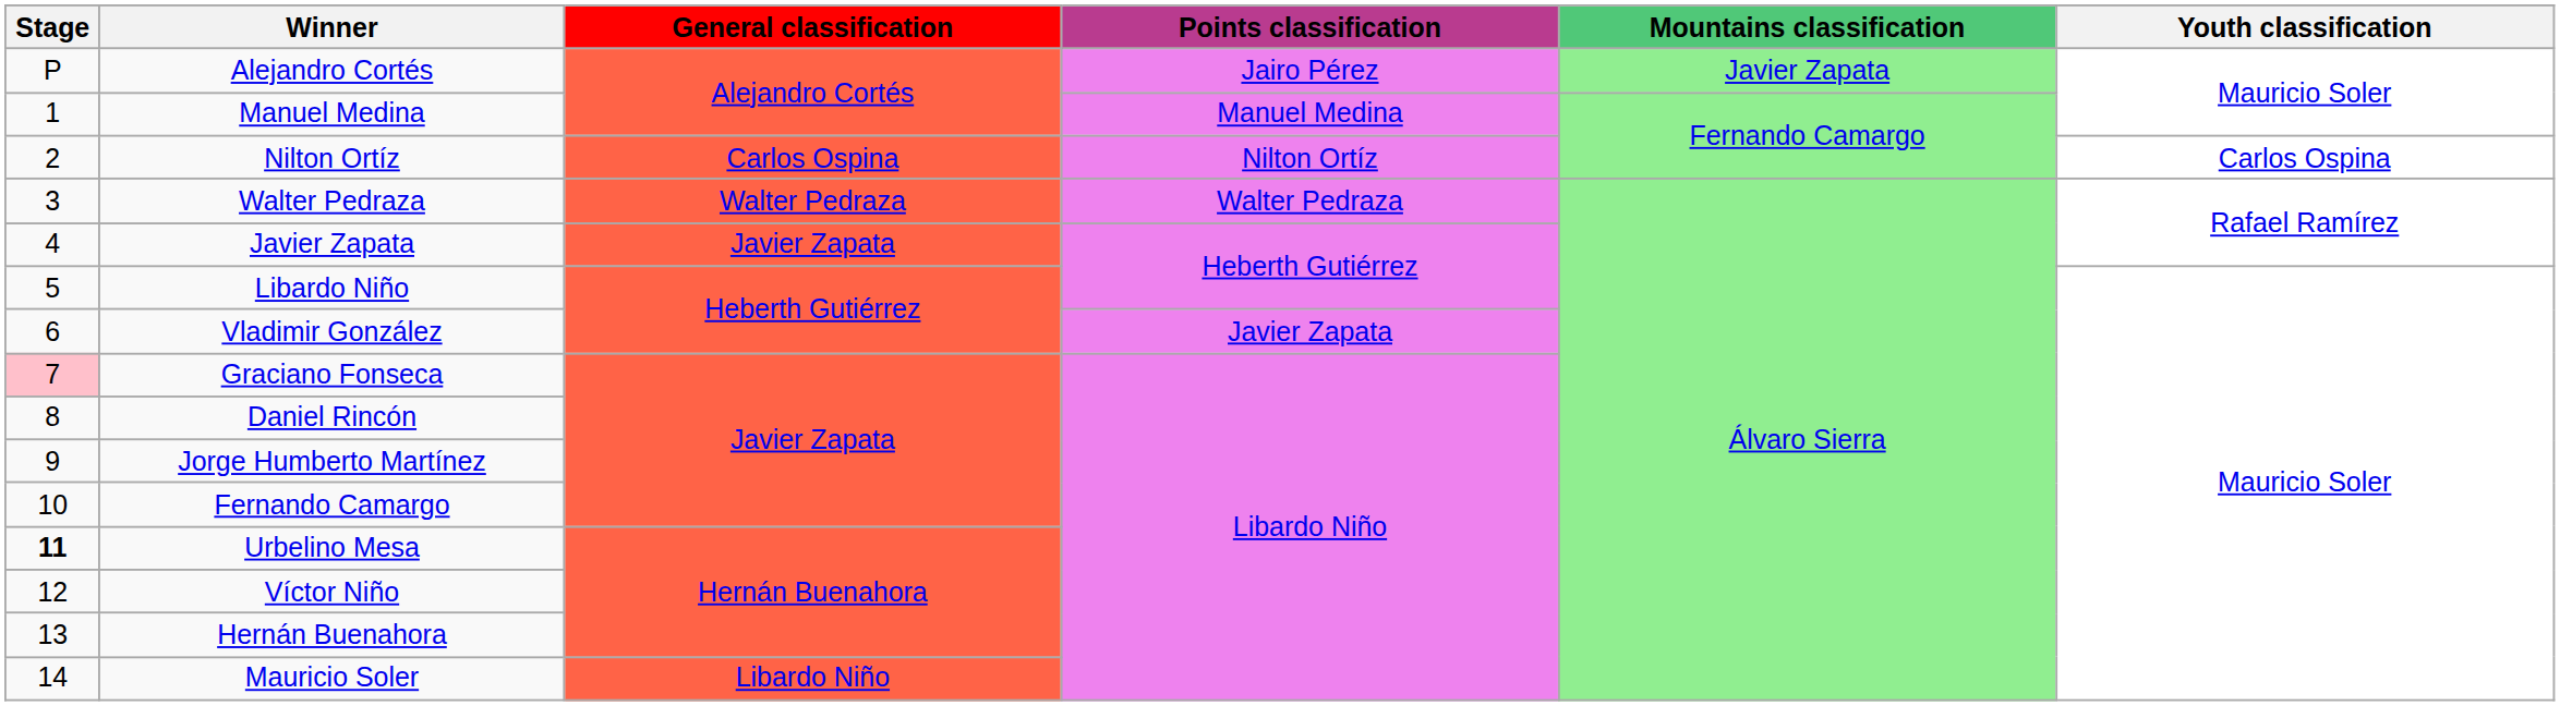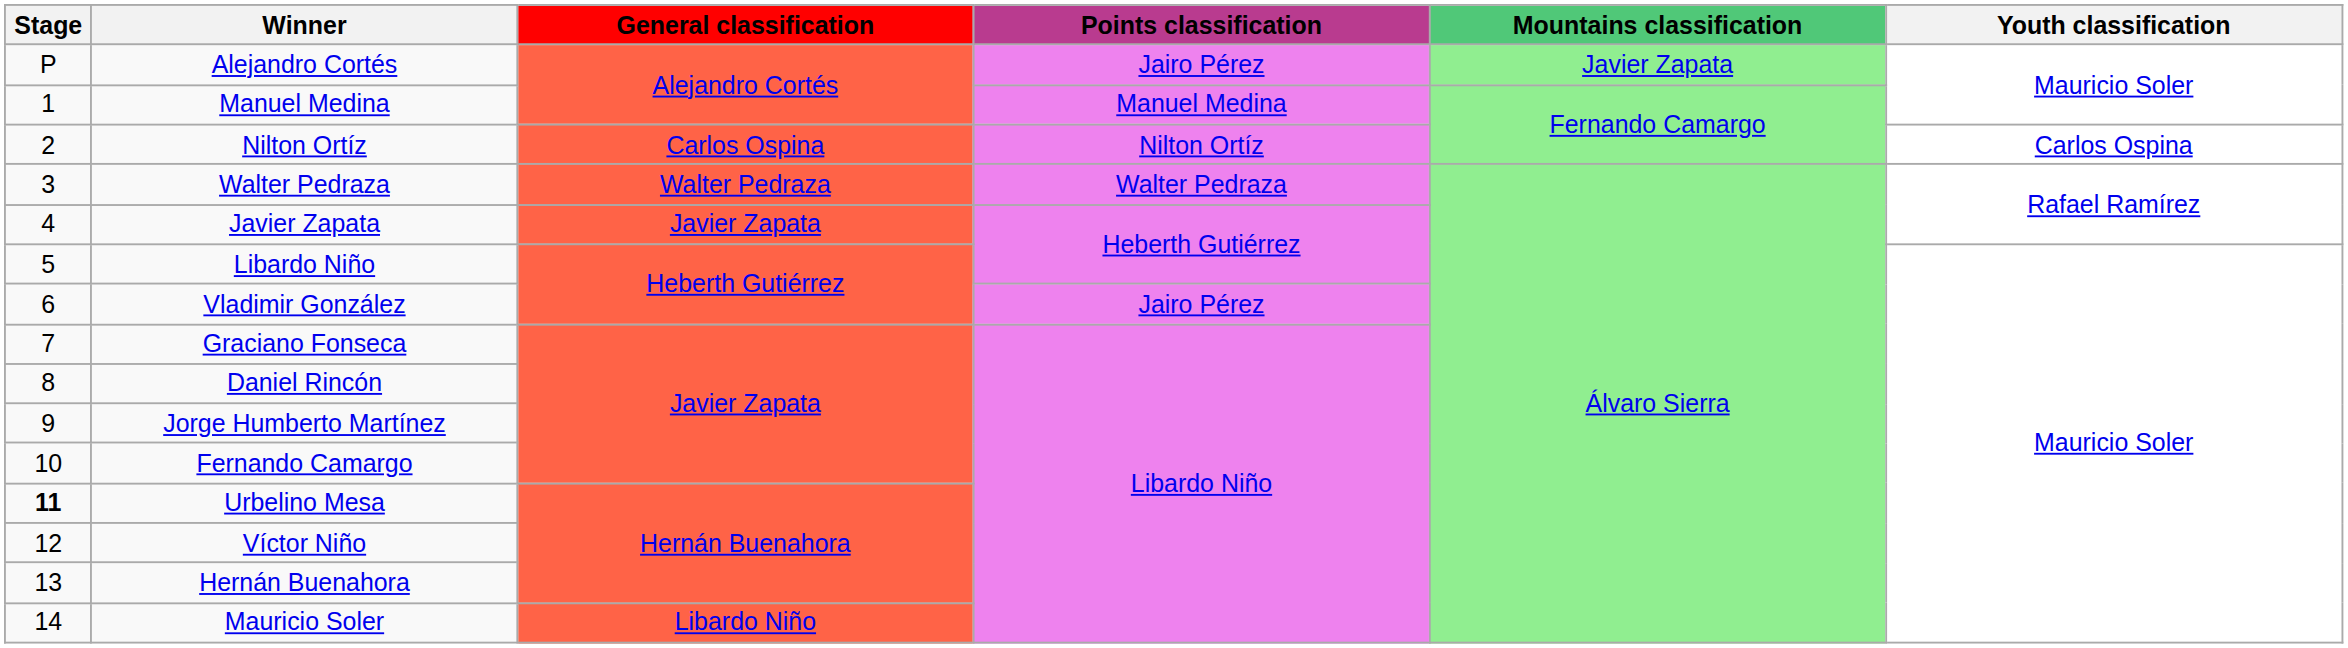Vladimir González | Points classification: Javier Zapata -> Jairo Pérez
Graciano Fonseca | Stage: pink background -> no background
